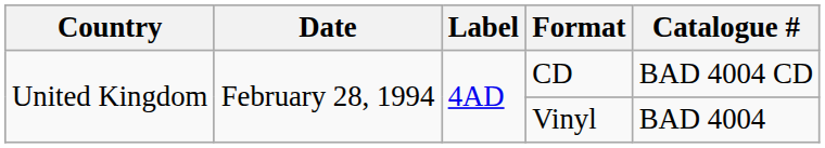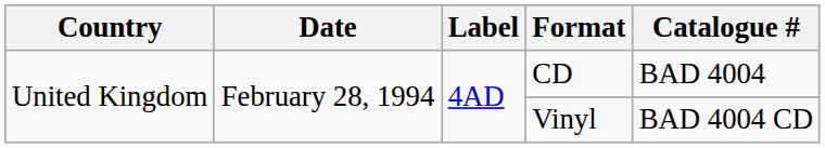CD | Catalogue #: BAD 4004 CD -> BAD 4004
Vinyl | Catalogue #: BAD 4004 -> BAD 4004 CD
